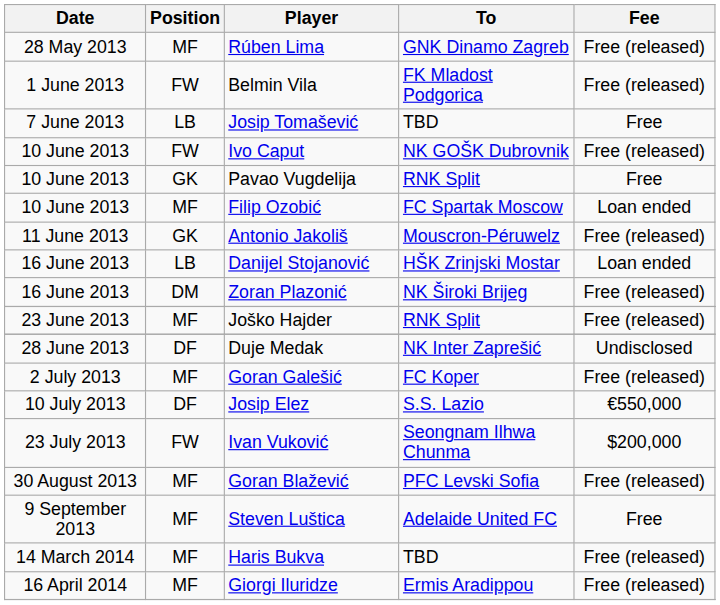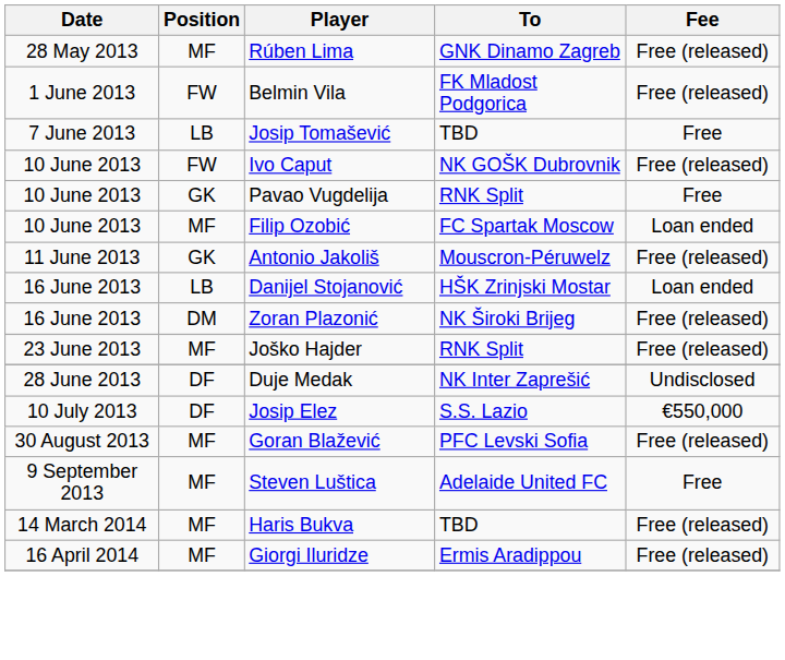- row: 2 July 2013 | MF | Goran Galešić | FC Koper | Free (released)
- row: 23 July 2013 | FW | Ivan Vuković | Seongnam Ilhwa Chunma | $200,000
